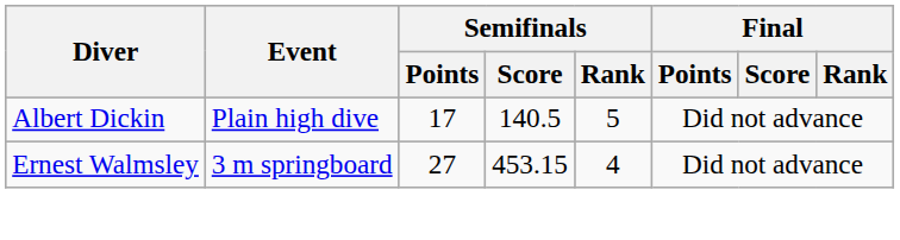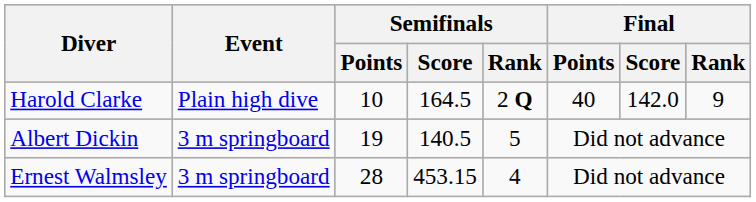+ row: Harold Clarke | Plain high dive | 10 | 164.5 | 2 Q | 40 | 142.0 | 9
Albert Dickin | Event: Plain high dive -> 3 m springboard
Albert Dickin | Semifinals / Points: 17 -> 19
Ernest Walmsley | Semifinals / Points: 27 -> 28
